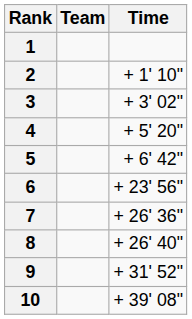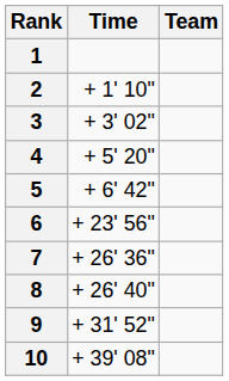columns swapped: Team <-> Time
